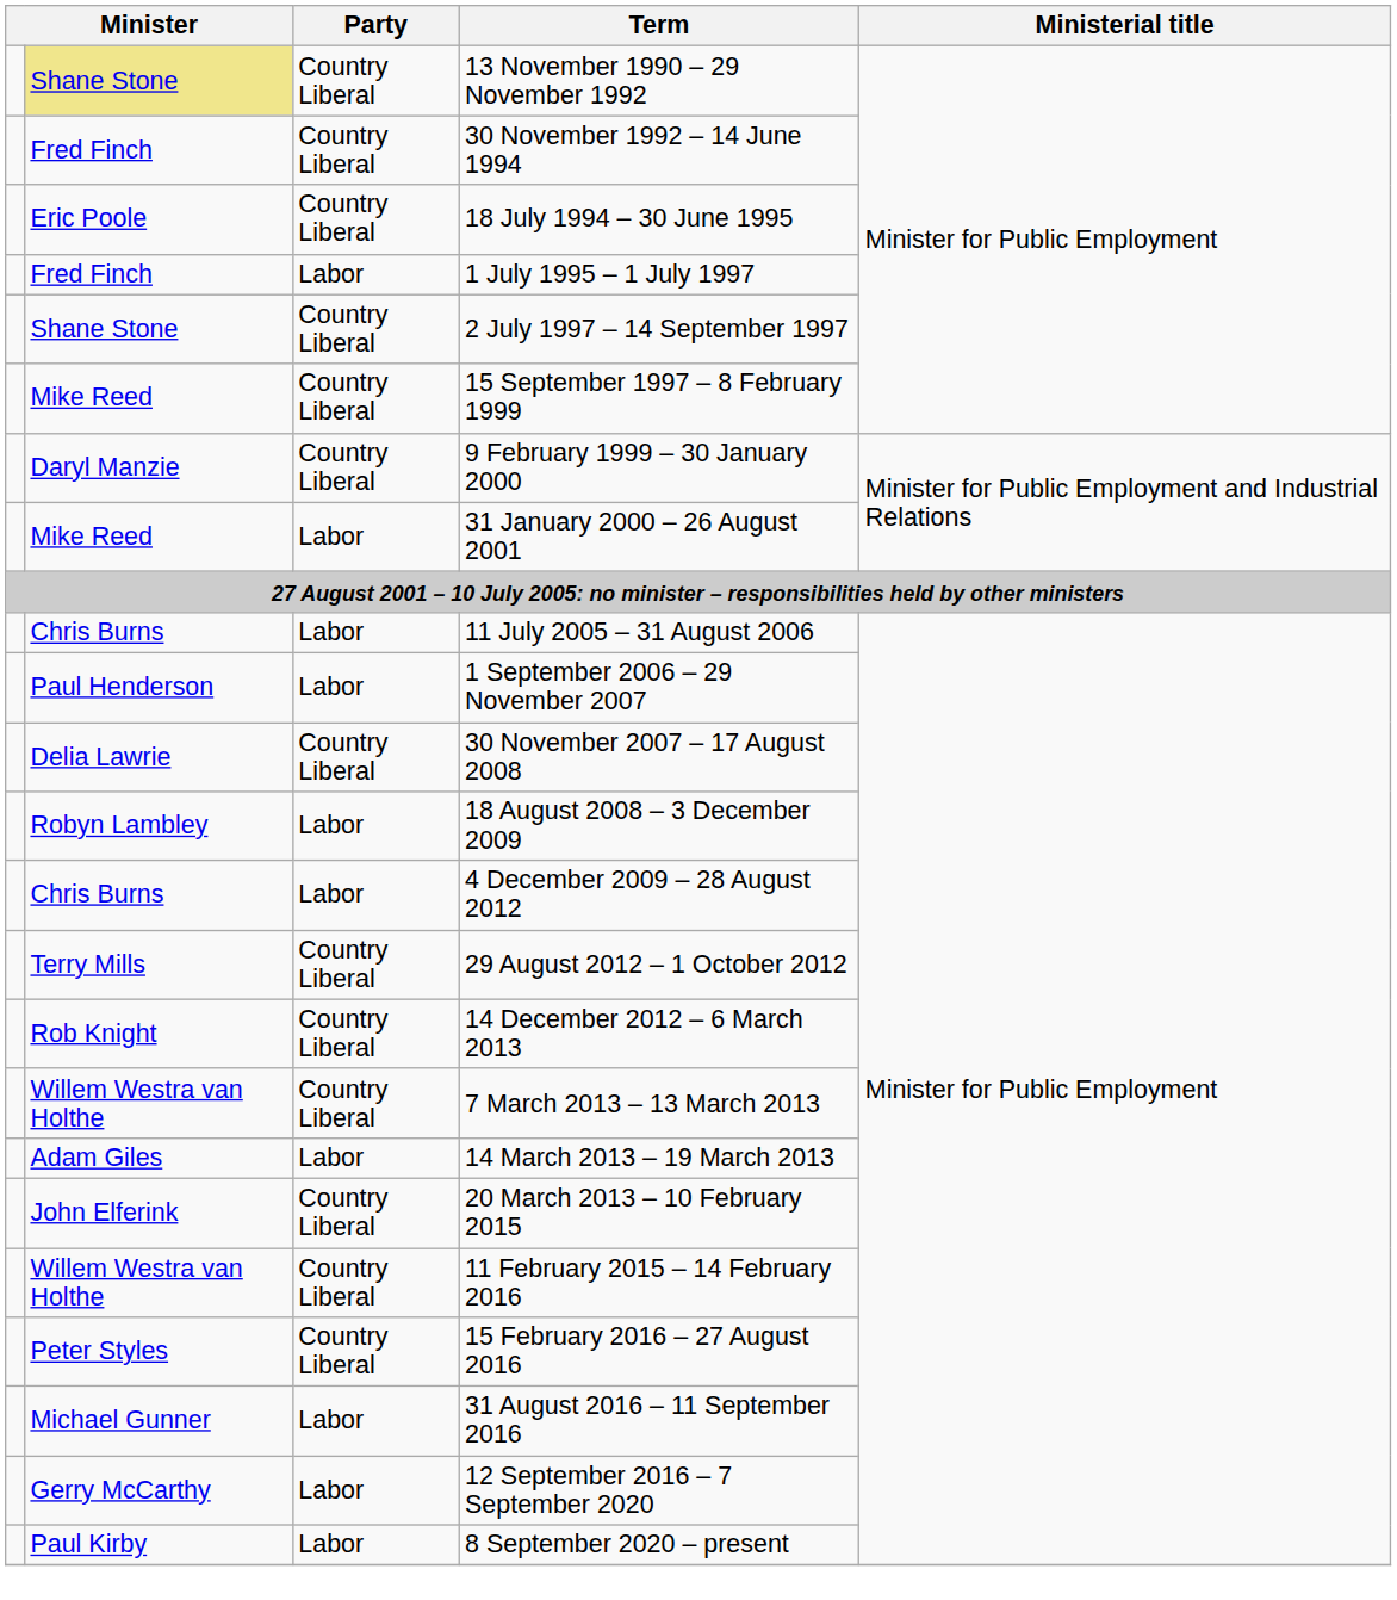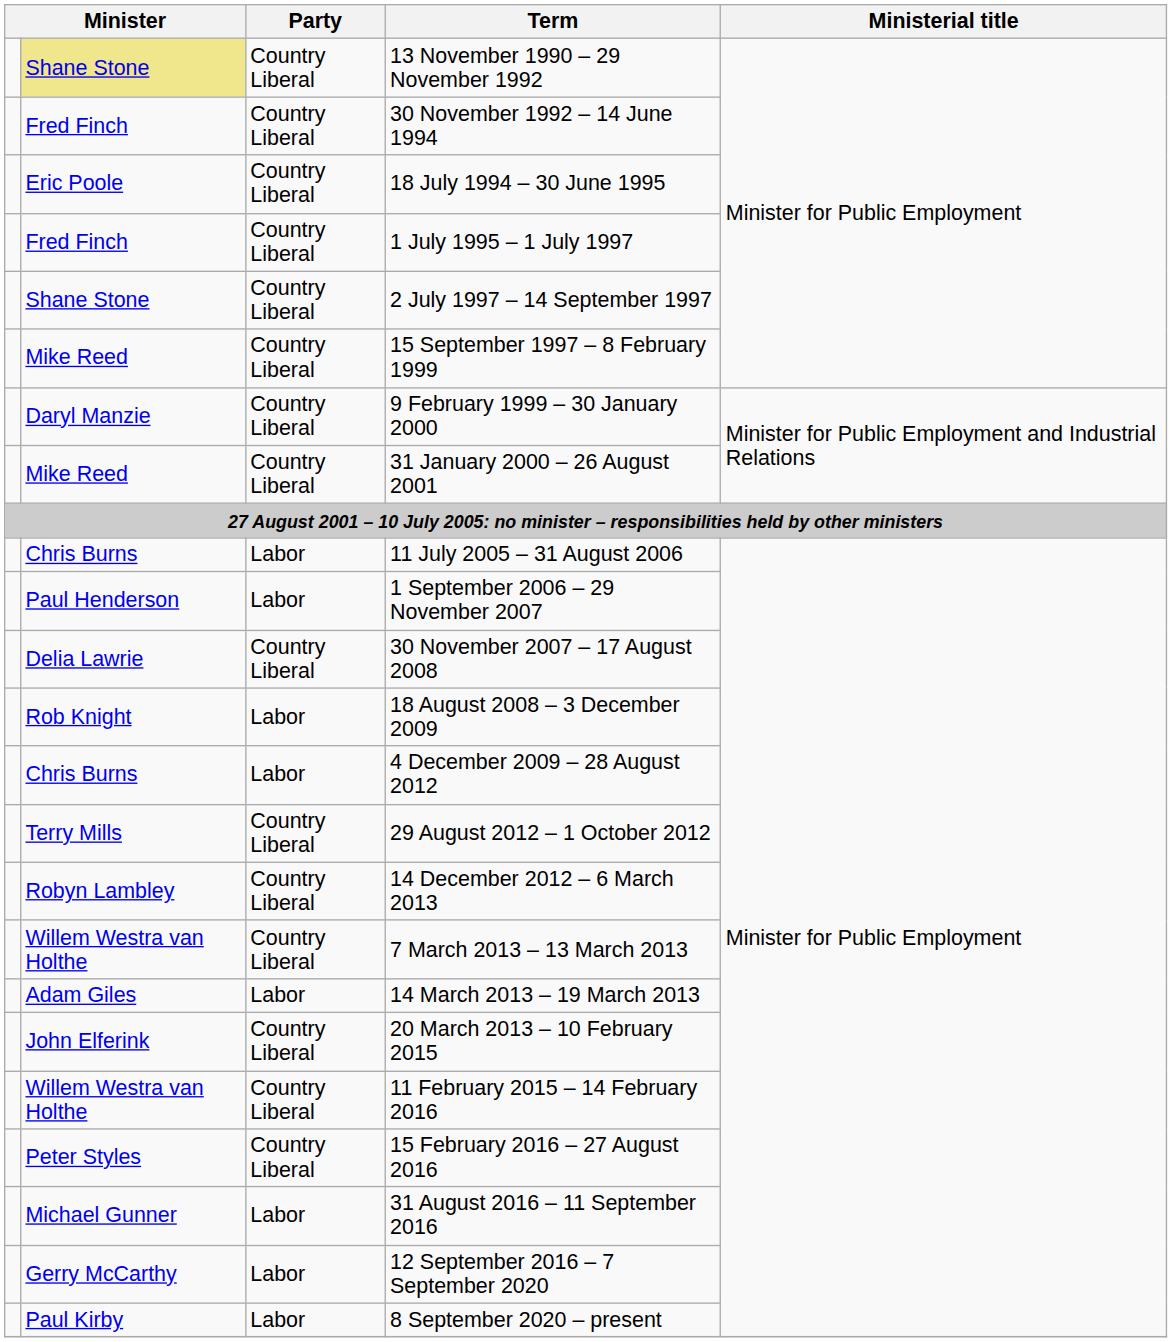1 July 1995 – 1 July 1997 | Party: Labor -> Country Liberal
31 January 2000 – 26 August 2001 | Party: Labor -> Country Liberal
18 August 2008 – 3 December 2009 | column 2: Robyn Lambley -> Rob Knight
14 December 2012 – 6 March 2013 | column 2: Rob Knight -> Robyn Lambley
